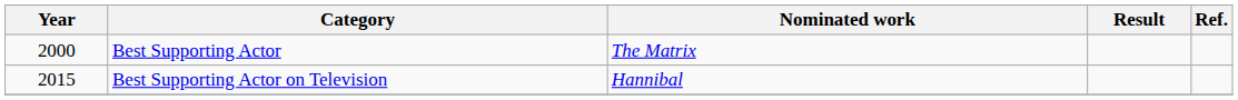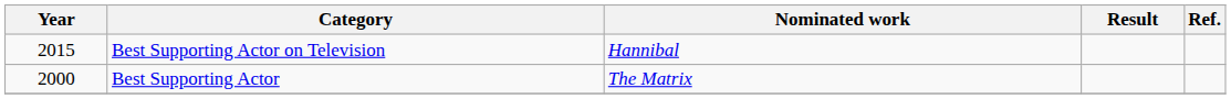rows swapped: Best Supporting Actor <-> Best Supporting Actor on Television
